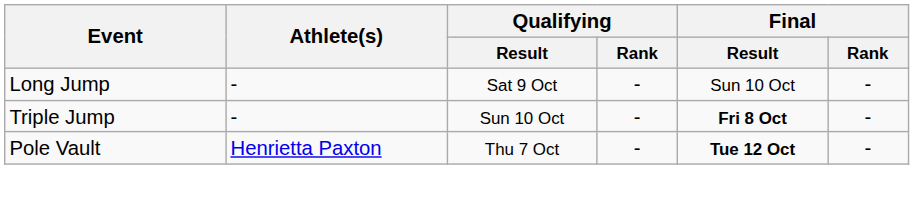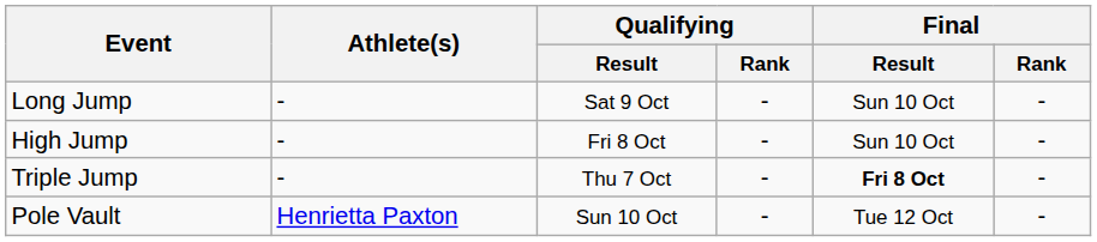+ row: High Jump | - | Fri 8 Oct | - | Sun 10 Oct | -
Triple Jump | Qualifying / Result: Sun 10 Oct -> Thu 7 Oct
Pole Vault | Qualifying / Result: Thu 7 Oct -> Sun 10 Oct
Pole Vault | Final / Result: bold -> normal
